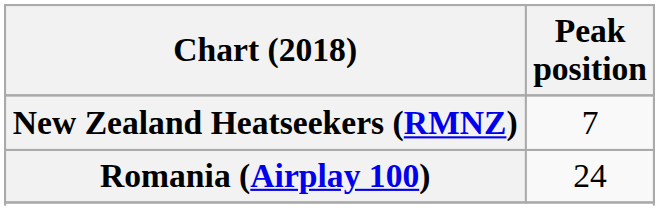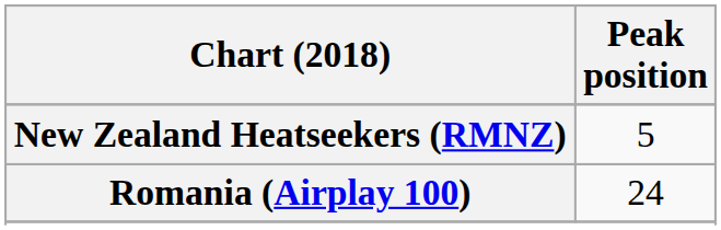New Zealand Heatseekers (RMNZ) | Peak position: 7 -> 5
